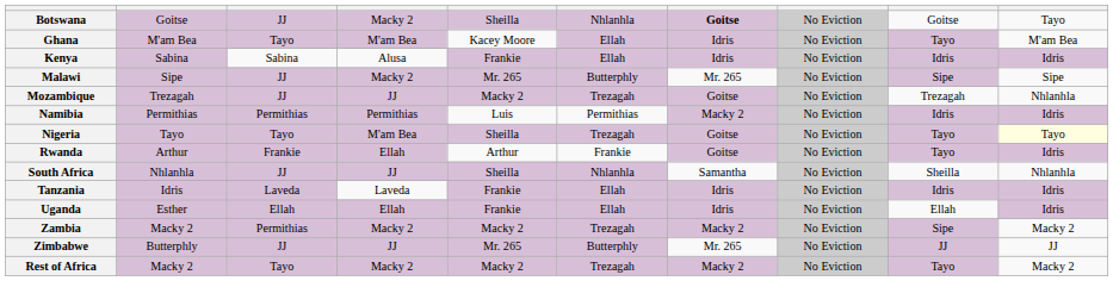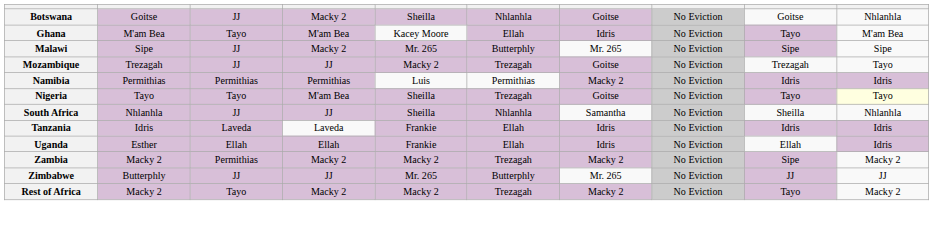Botswana | column 7: bold -> normal
Botswana | column 10: Tayo -> Nhlanhla
- row: Kenya | Sabina | Sabina | Alusa | Frankie | Ellah | Idris | No Eviction | Idris | Idris
Mozambique | column 10: Nhlanhla -> Tayo
- row: Rwanda | Arthur | Frankie | Ellah | Arthur | Frankie | Goitse | No Eviction | Tayo | Idris
